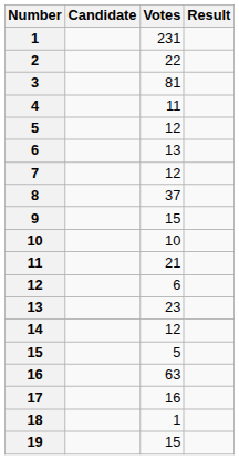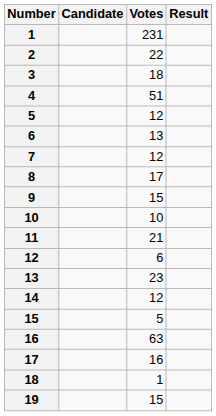3 | Votes: 81 -> 18
4 | Votes: 11 -> 51
8 | Votes: 37 -> 17
